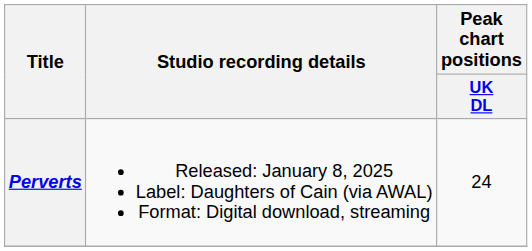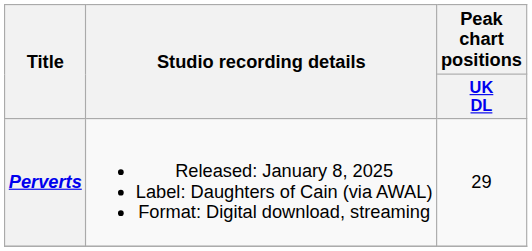Perverts | Peak chart positions / UK DL: 24 -> 29
